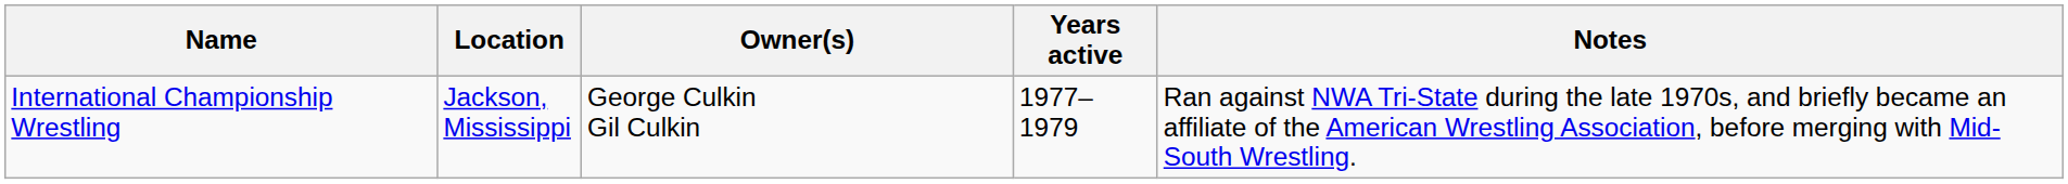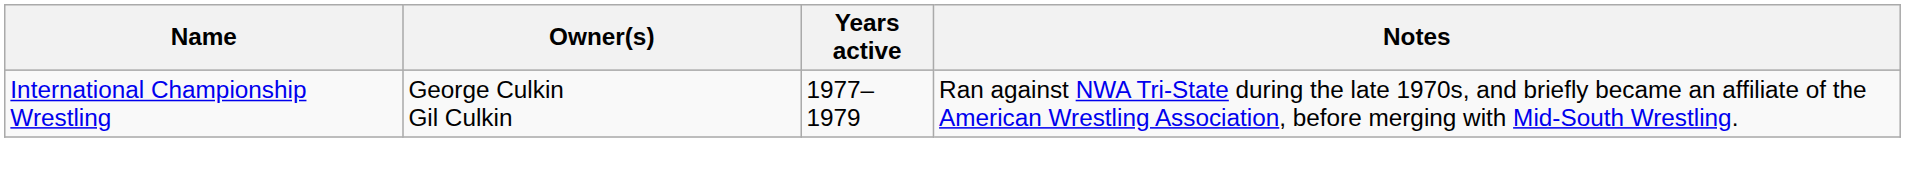- column: Location | Jackson, Mississippi
